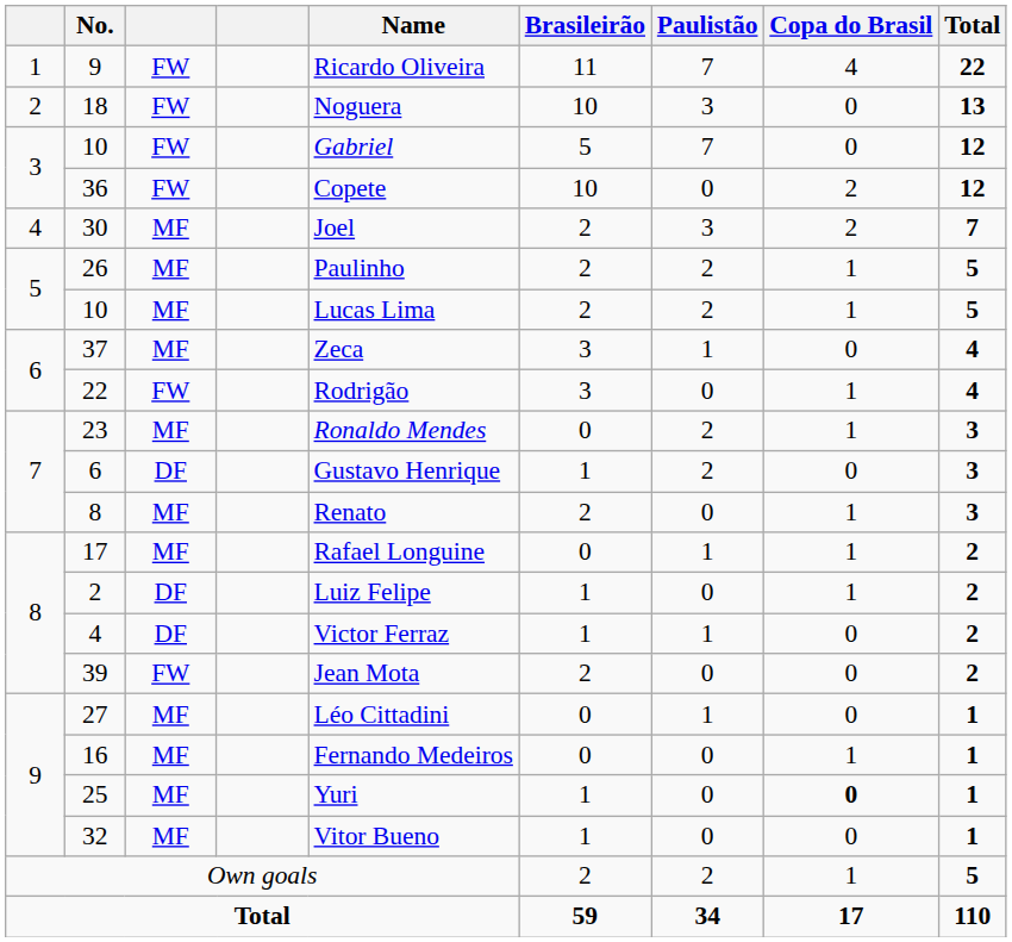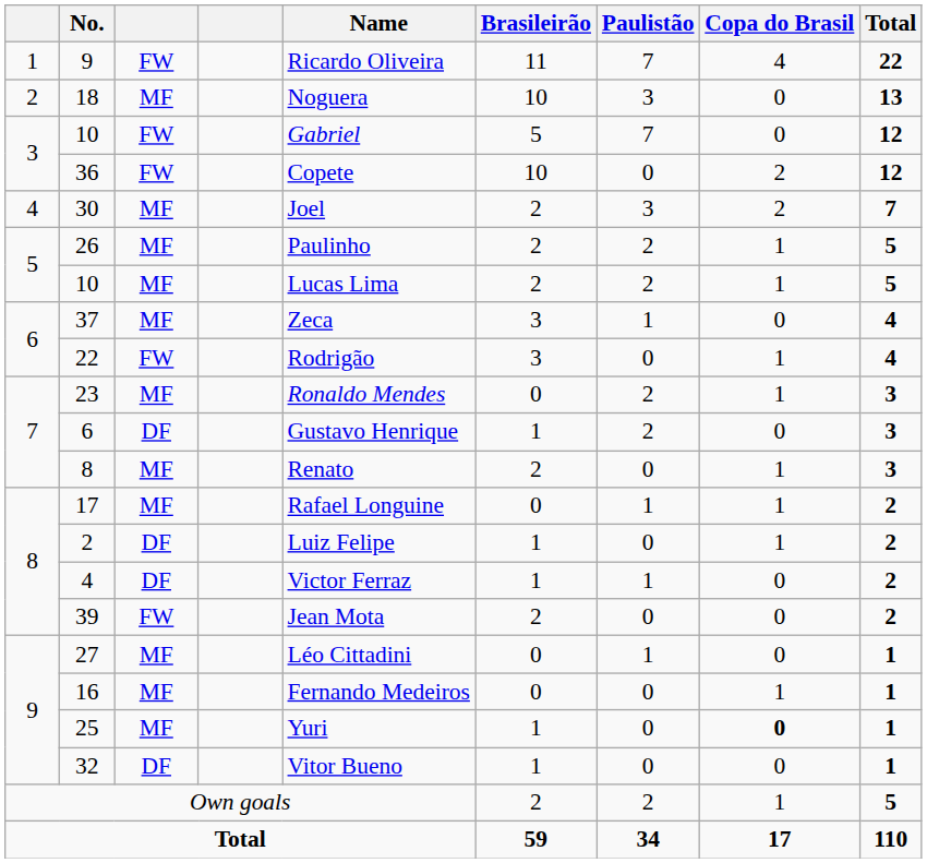18 | column 3: FW -> MF
32 | column 3: MF -> DF
